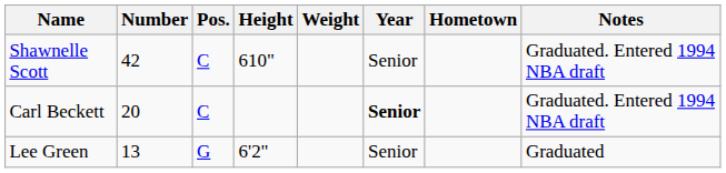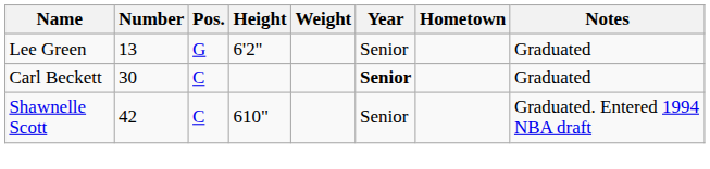rows swapped: Lee Green <-> Shawnelle Scott
Carl Beckett | Number: 20 -> 30
Carl Beckett | Notes: Graduated. Entered 1994 NBA draft -> Graduated
